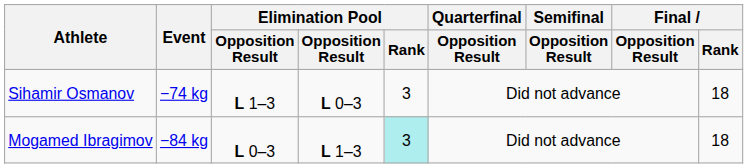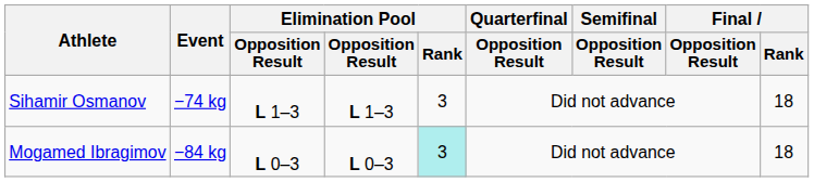Sihamir Osmanov | column 4: L 0–3 -> L 1–3
Mogamed Ibragimov | column 4: L 1–3 -> L 0–3
